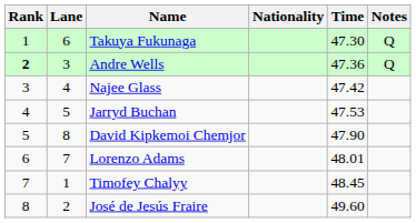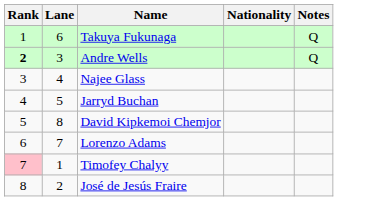- column: Time | 47.30 | 47.36 | 47.42 | 47.53 | 47.90 | 48.01 | 48.45 | 49.60
Timofey Chalyy | Rank: no background -> pink background
